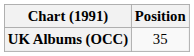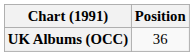UK Albums (OCC) | Position: 35 -> 36
